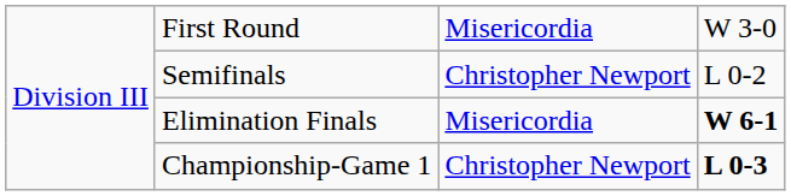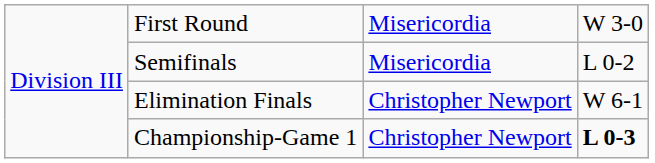Semifinals | column 3: Christopher Newport -> Misericordia
Elimination Finals | column 3: Misericordia -> Christopher Newport
Elimination Finals | column 4: bold -> normal
